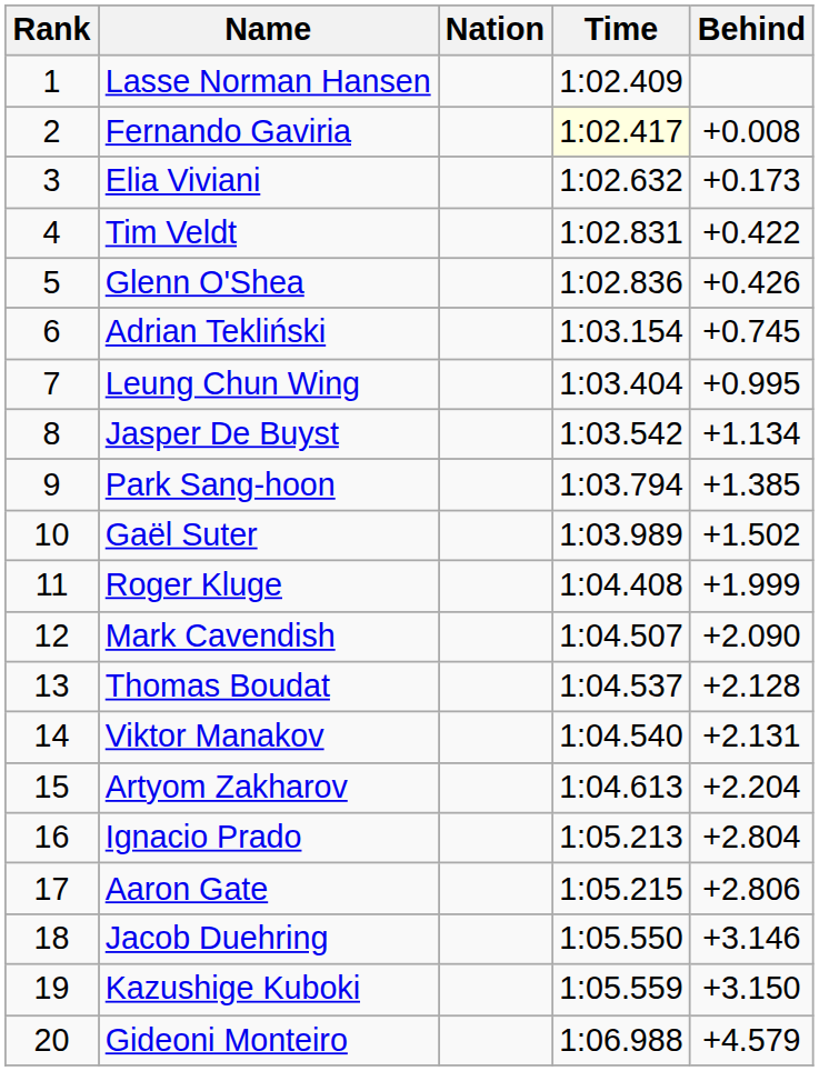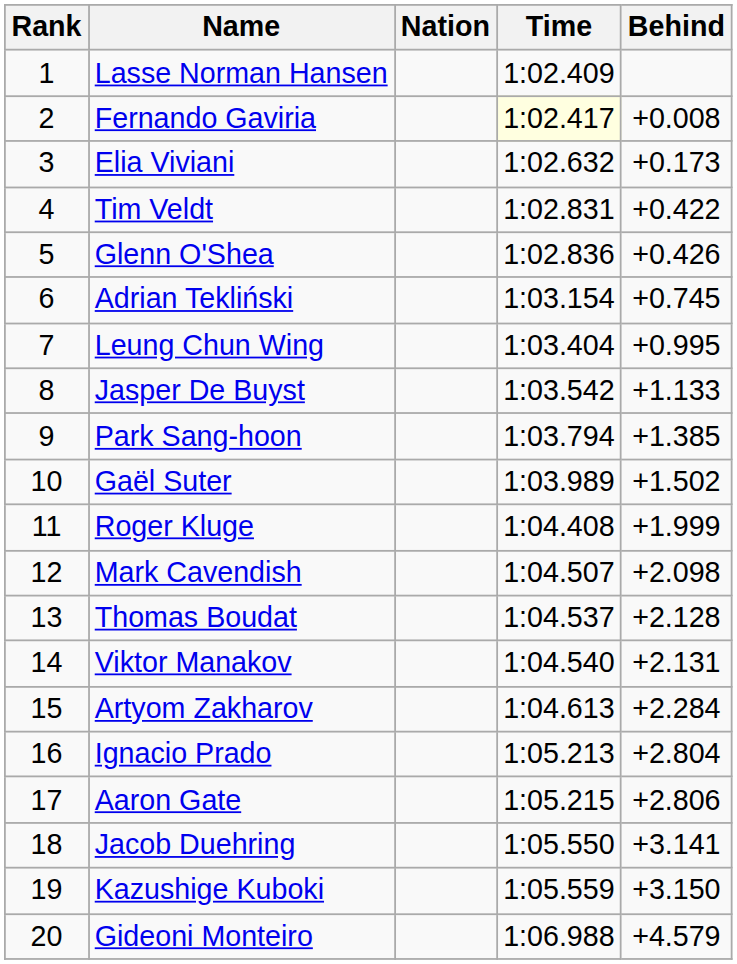Jasper De Buyst | Behind: +1.134 -> +1.133
Mark Cavendish | Behind: +2.090 -> +2.098
Artyom Zakharov | Behind: +2.204 -> +2.284
Jacob Duehring | Behind: +3.146 -> +3.141
